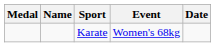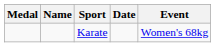columns swapped: Event <-> Date
